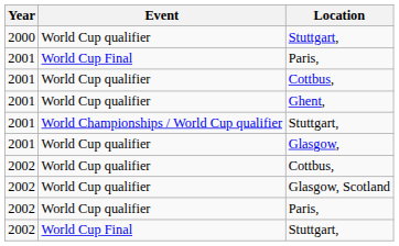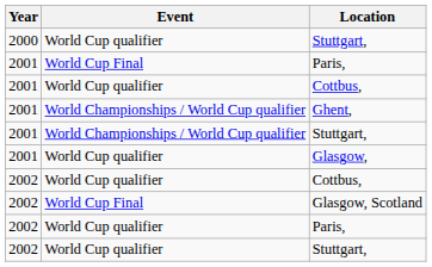Ghent, | Event: World Cup qualifier -> World Championships / World Cup qualifier
Glasgow, Scotland | Event: World Cup qualifier -> World Cup Final
2002 / Stuttgart, | Event: World Cup Final -> World Cup qualifier
